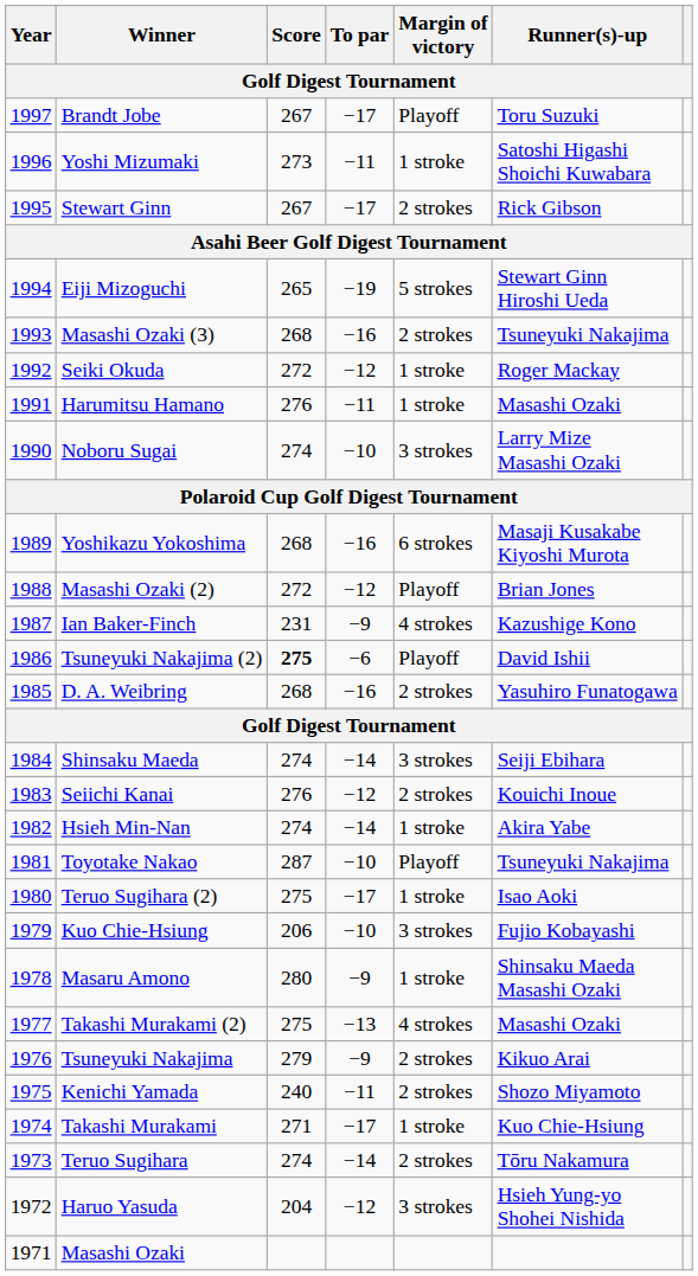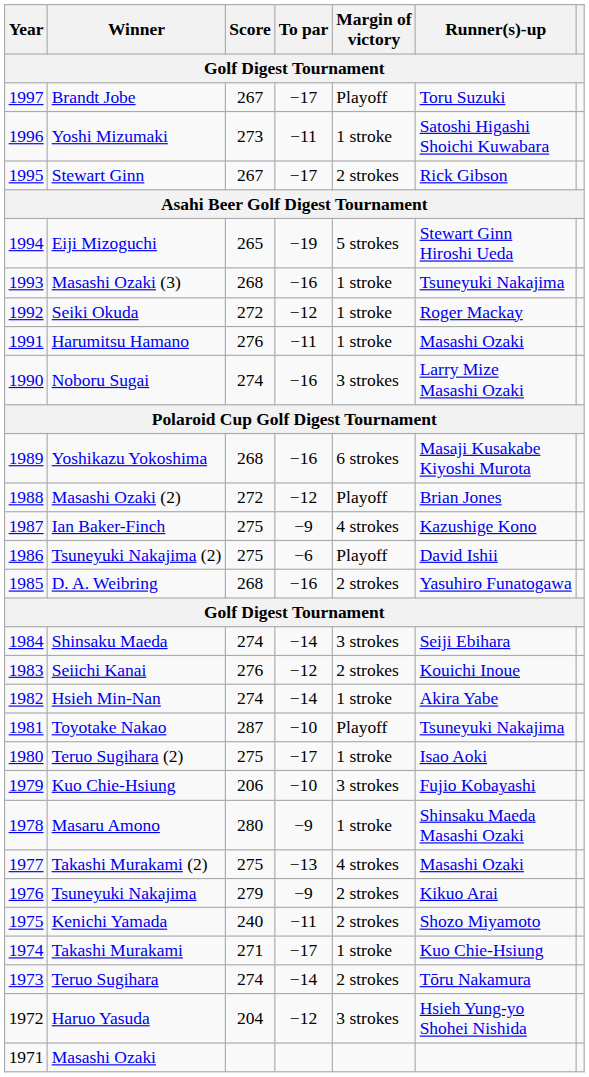Masashi Ozaki (3) | Margin of victory: 2 strokes -> 1 stroke
Noboru Sugai | To par: −10 -> −16
Ian Baker-Finch | Score: 231 -> 275
Tsuneyuki Nakajima (2) | Score: bold -> normal
